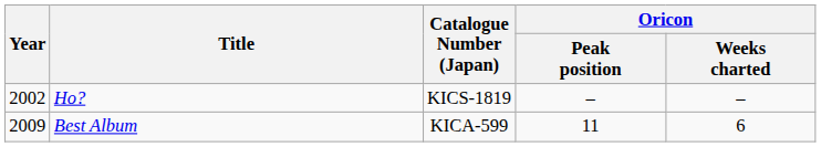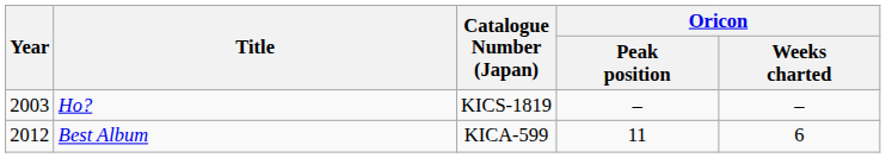Ho? | Year: 2002 -> 2003
Best Album | Year: 2009 -> 2012
